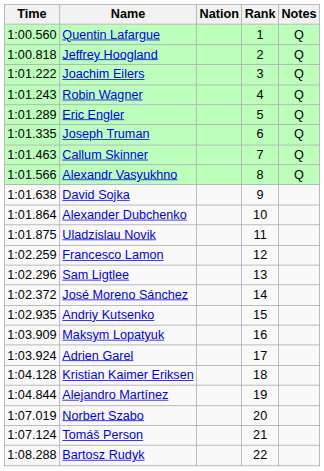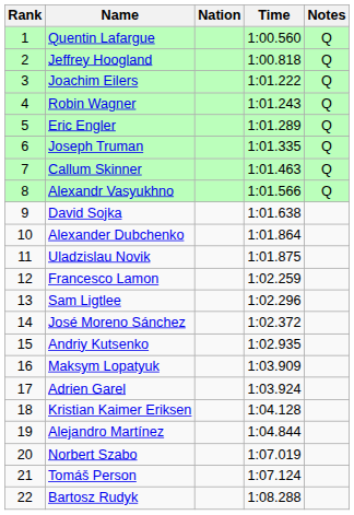columns swapped: Rank <-> Time
